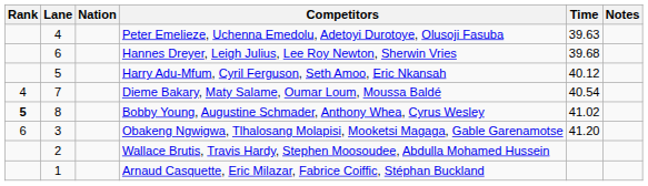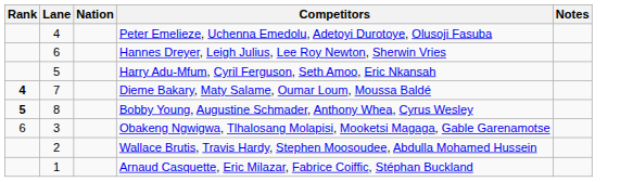- column: Time | 39.63 | 39.68 | 40.12 | 40.54 | 41.02 | 41.20
Dieme Bakary, Maty Salame, Oumar Loum, Moussa Baldé | Rank: normal -> bold
